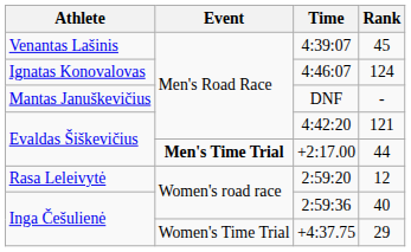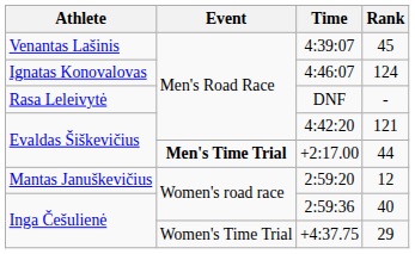DNF | Athlete: Mantas Januškevičius -> Rasa Leleivytė
2:59:20 | Athlete: Rasa Leleivytė -> Mantas Januškevičius
